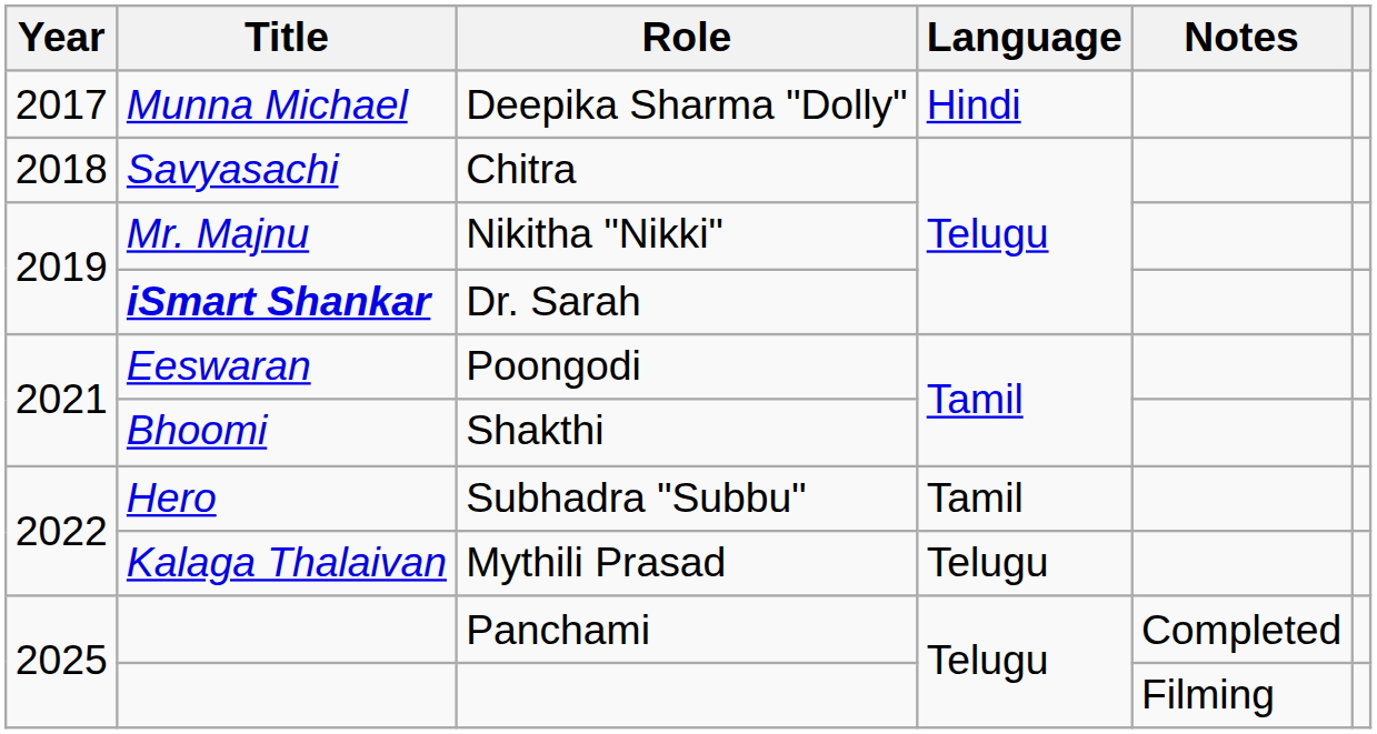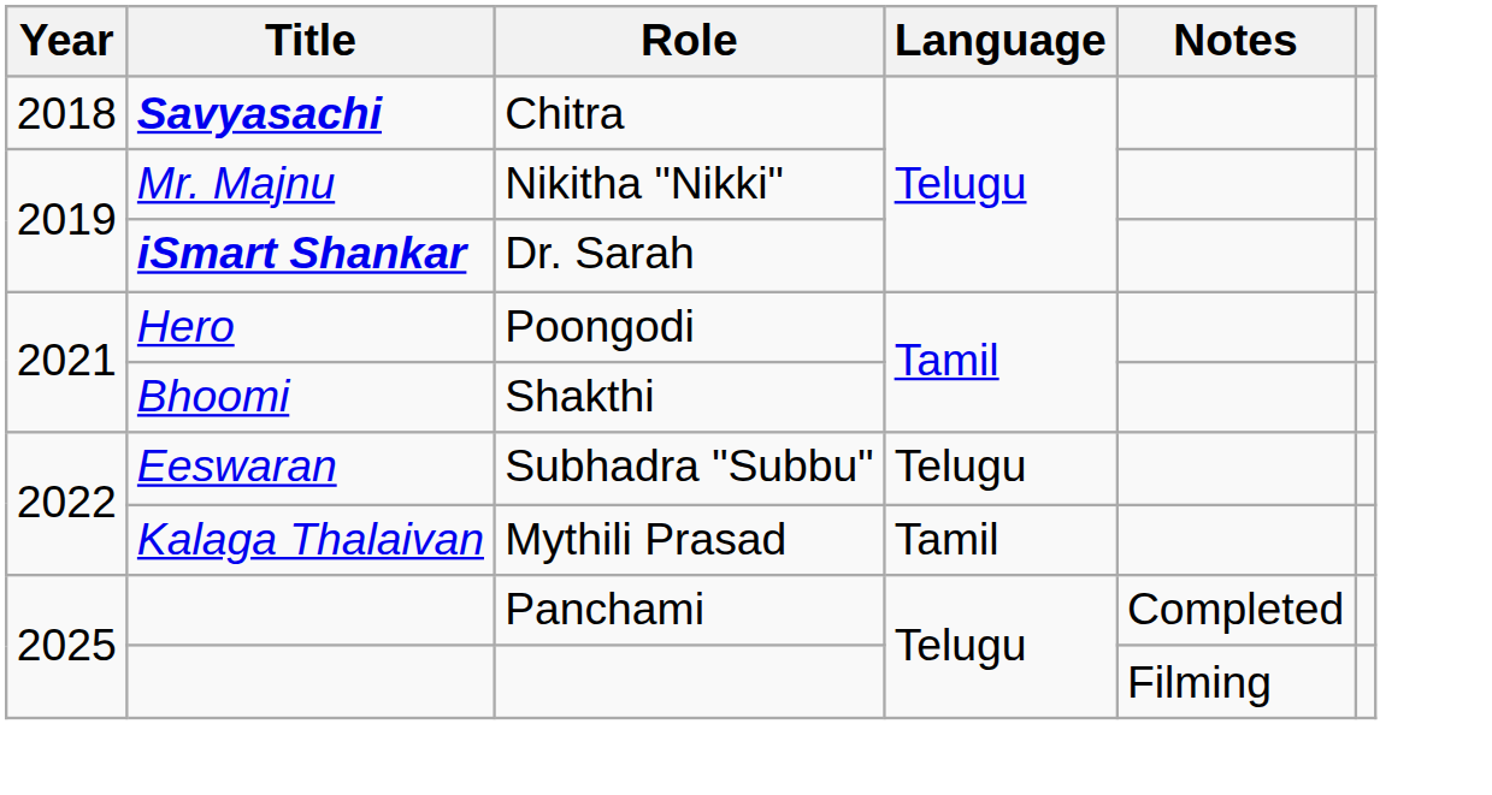- row: 2017 | Munna Michael | Deepika Sharma "Dolly" | Hindi
Chitra | Title: normal -> bold
Poongodi | Title: Eeswaran -> Hero
Subhadra "Subbu" | Title: Hero -> Eeswaran
Subhadra "Subbu" | Language: Tamil -> Telugu
Mythili Prasad | Language: Telugu -> Tamil
